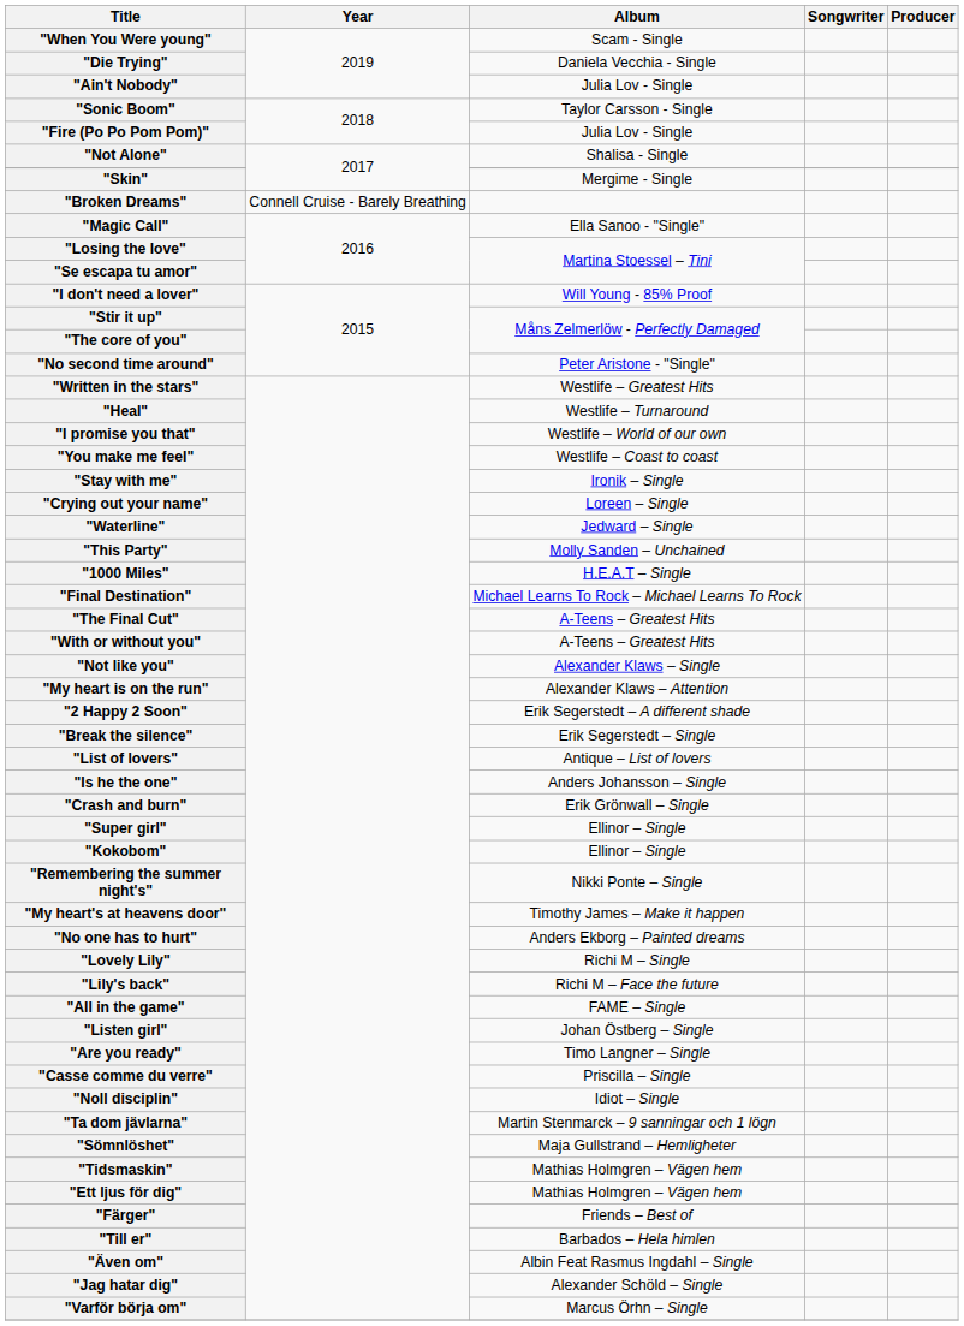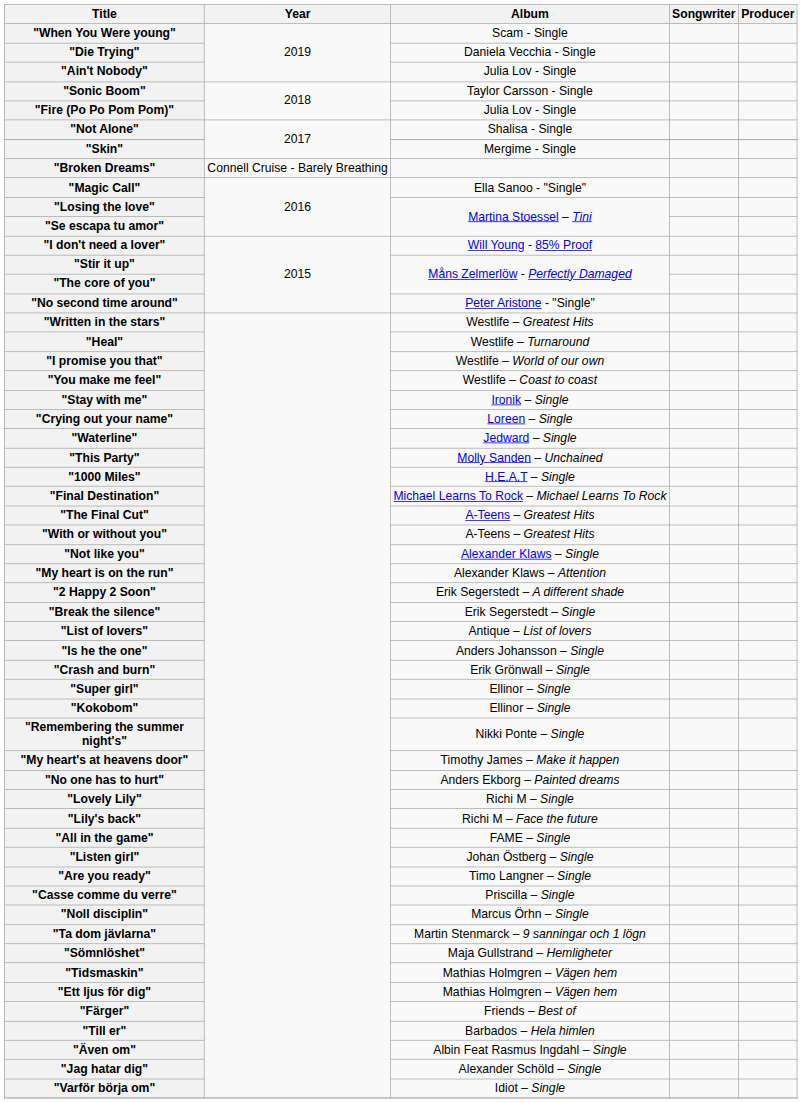"Noll disciplin" | Album: Idiot – Single -> Marcus Örhn – Single
"Varför börja om" | Album: Marcus Örhn – Single -> Idiot – Single
